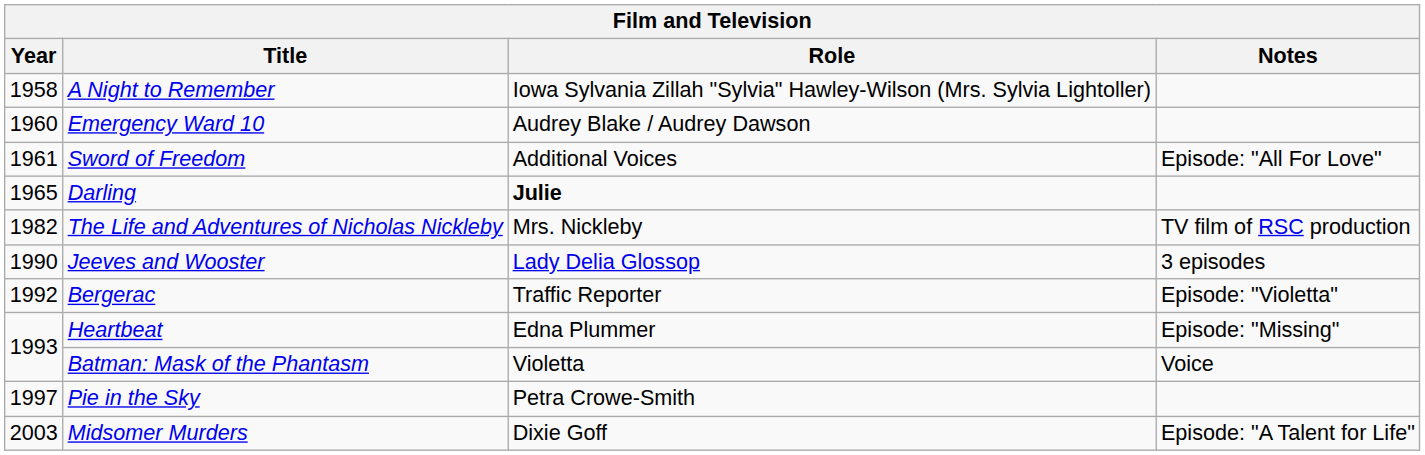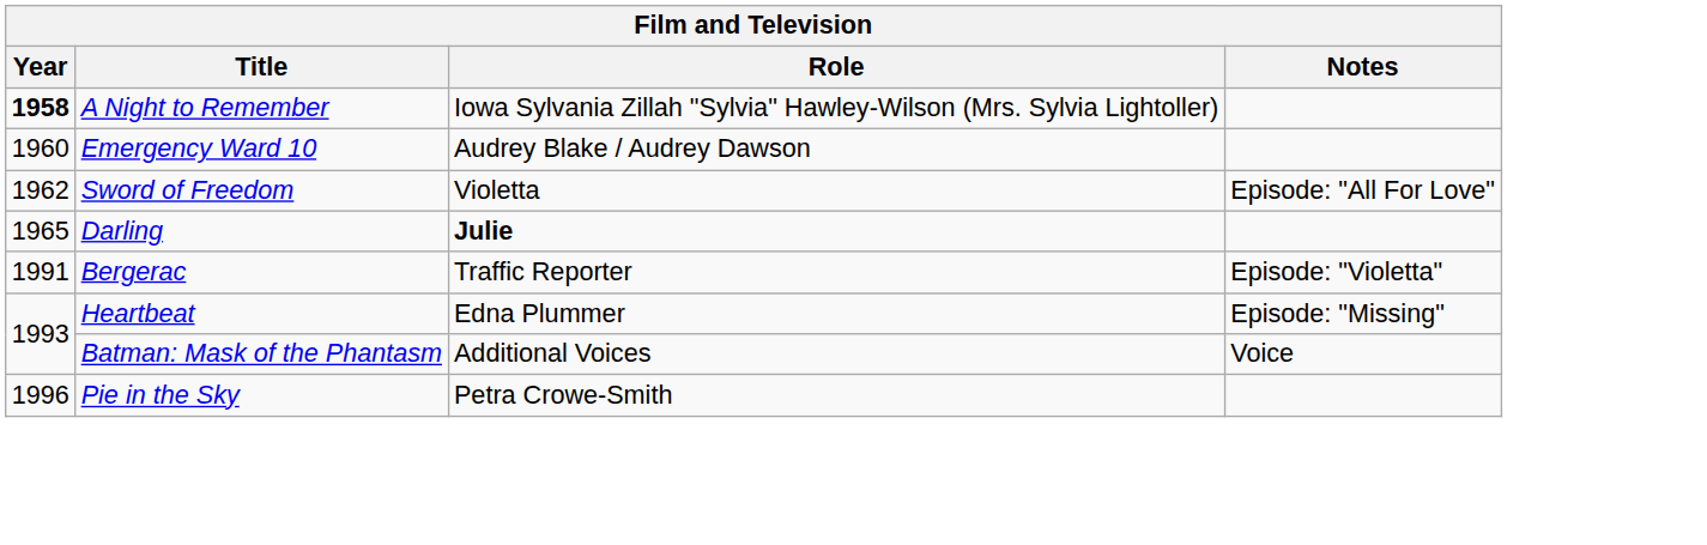A Night to Remember | Year: normal -> bold
Sword of Freedom | Year: 1961 -> 1962
Sword of Freedom | Role: Additional Voices -> Violetta
- row: 1982 | The Life and Adventures of Nicholas Nickleby | Mrs. Nickleby | TV film of RSC production
- row: 1990 | Jeeves and Wooster | Lady Delia Glossop | 3 episodes
Bergerac | Year: 1992 -> 1991
Batman: Mask of the Phantasm | Role: Violetta -> Additional Voices
Pie in the Sky | Year: 1997 -> 1996
- row: 2003 | Midsomer Murders | Dixie Goff | Episode: "A Talent for Life"
